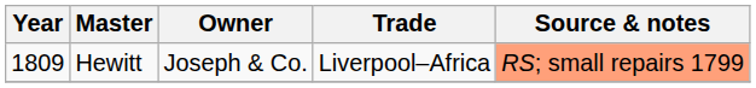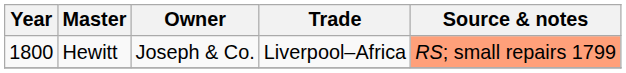Hewitt | Year: 1809 -> 1800
